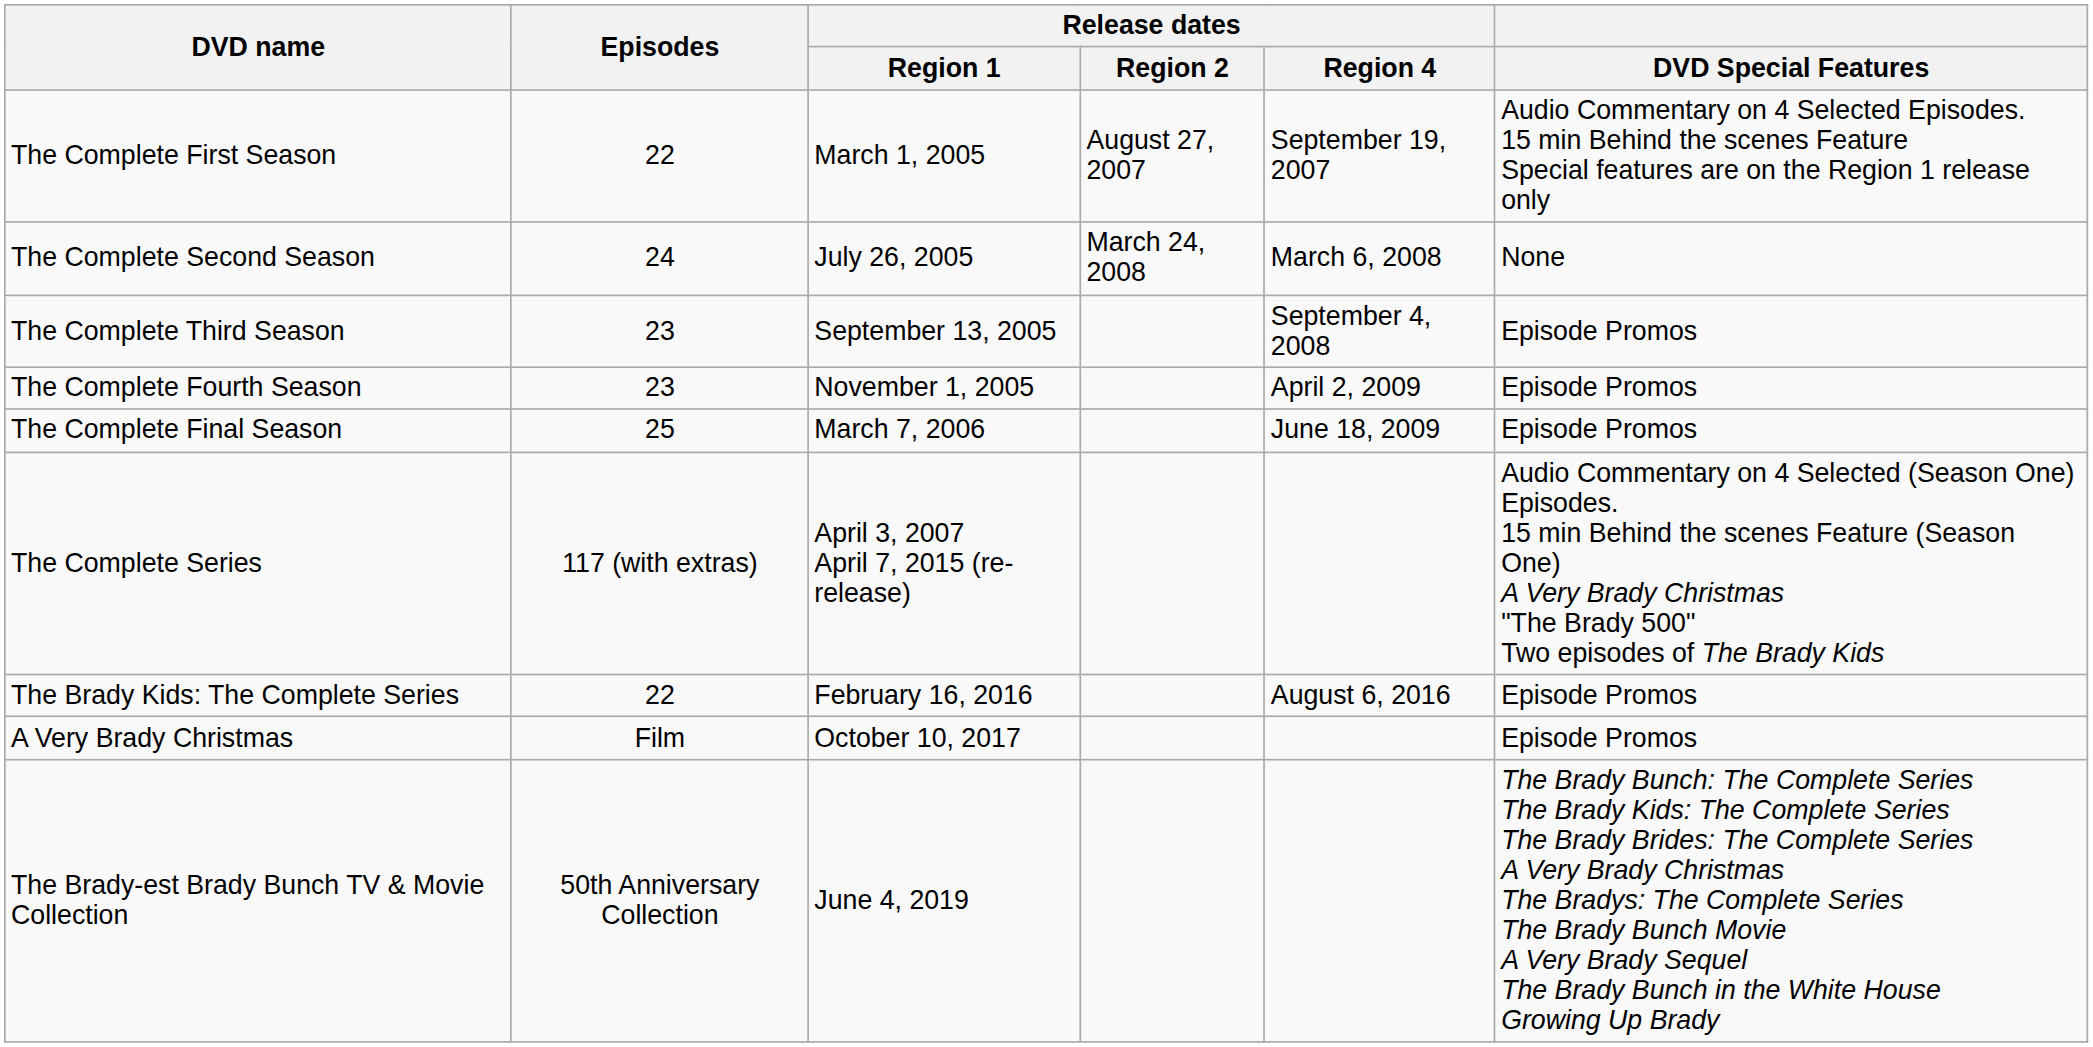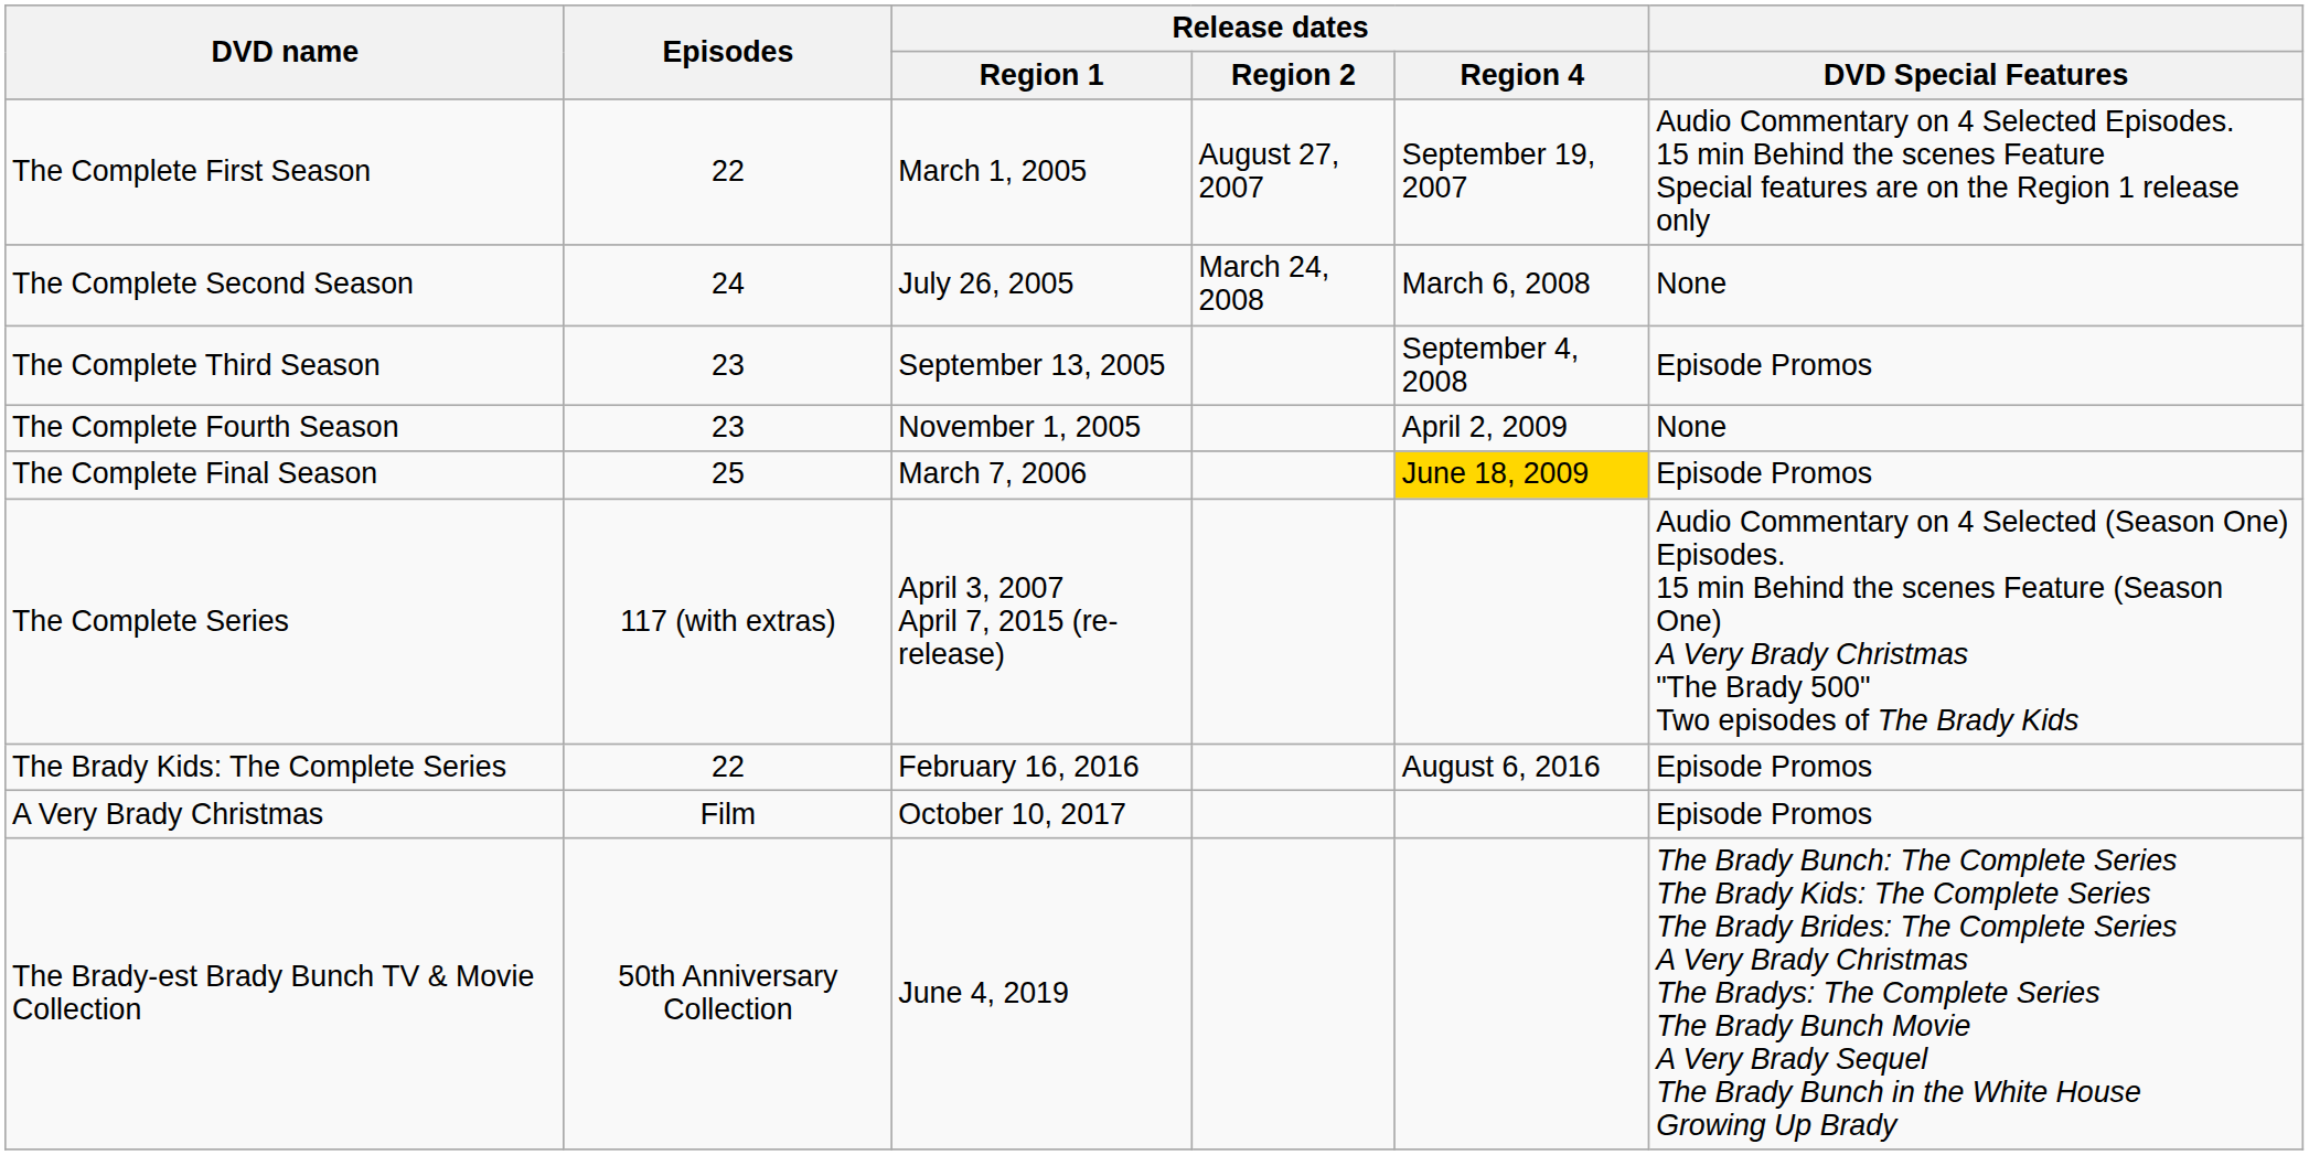The Complete Fourth Season | DVD Special Features: Episode Promos -> None
The Complete Final Season | Release dates / Region 4: no background -> gold background
